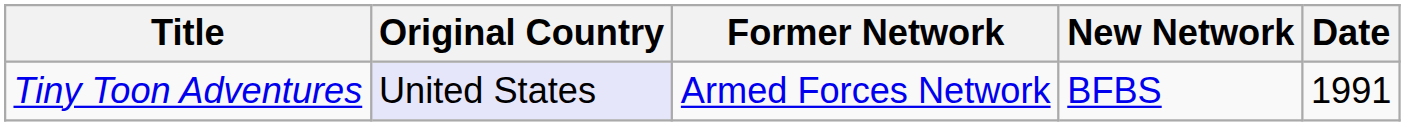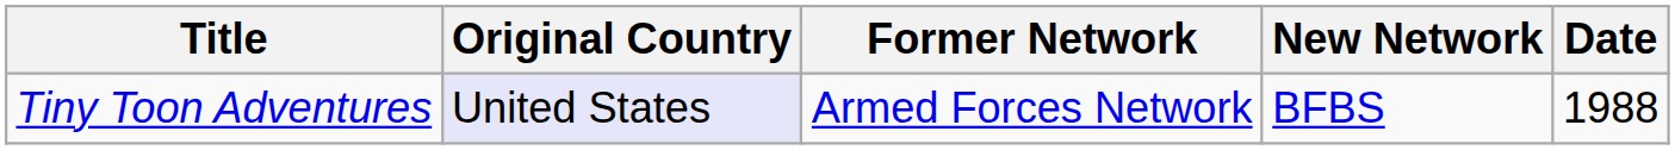Tiny Toon Adventures | Date: 1991 -> 1988
